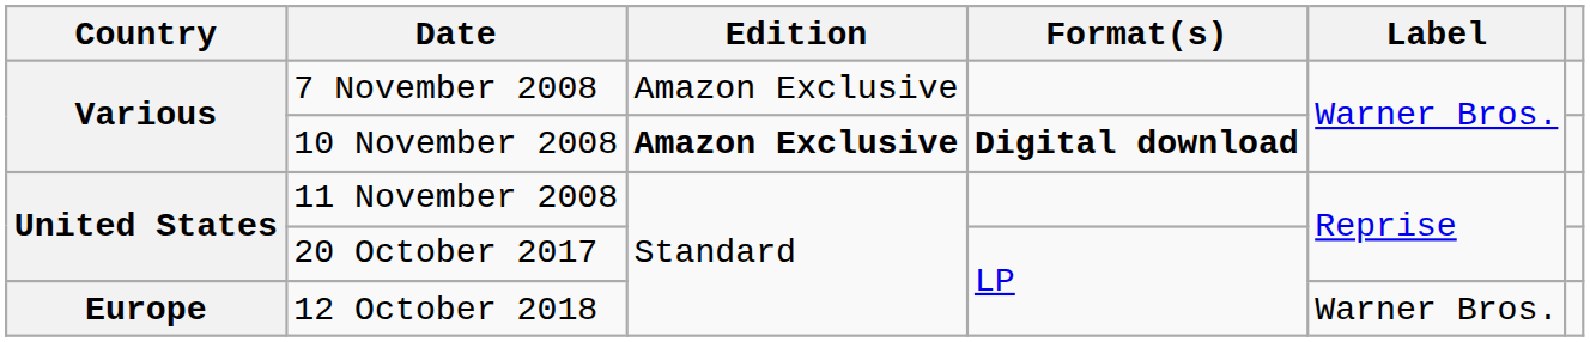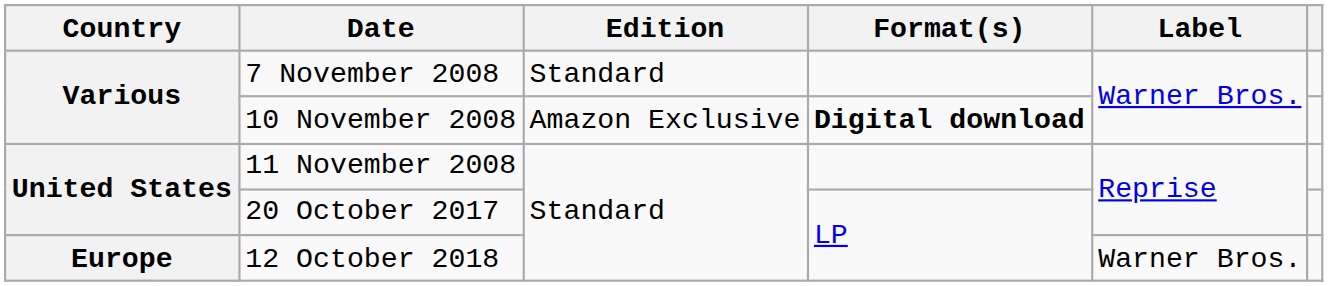7 November 2008 | Edition: Amazon Exclusive -> Standard
10 November 2008 | Edition: bold -> normal
